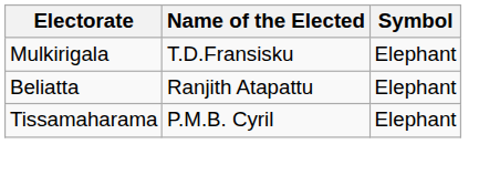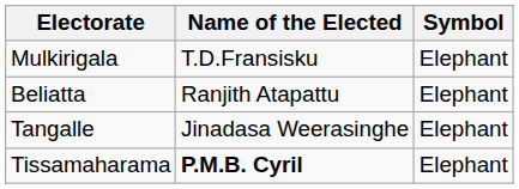+ row: Tangalle | Jinadasa Weerasinghe | Elephant
Tissamaharama | Name of the Elected: normal -> bold
